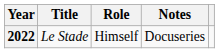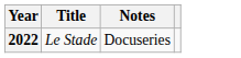- column: Role | Himself
